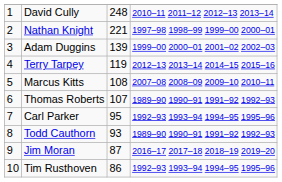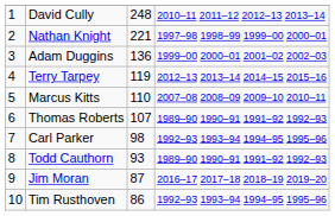Adam Duggins | column 3: 139 -> 136
Marcus Kitts | column 3: 108 -> 110
Carl Parker | column 3: 95 -> 98
